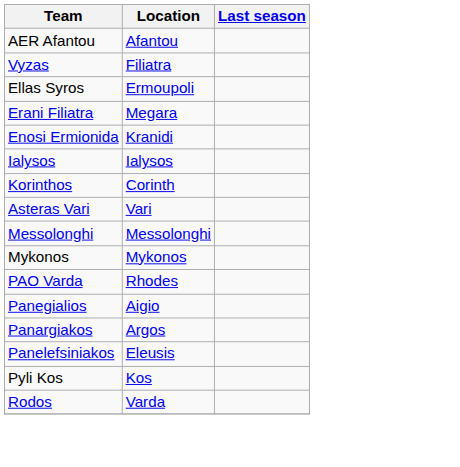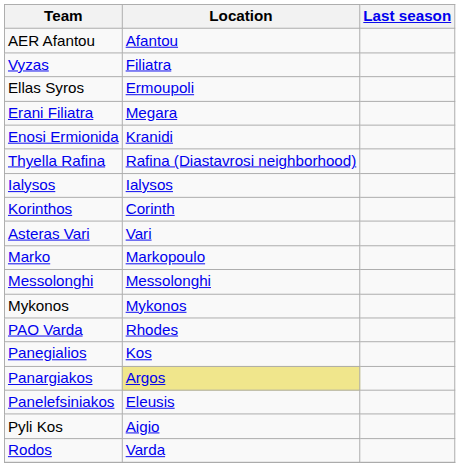+ row: Thyella Rafina | Rafina (Diastavrosi neighborhood)
+ row: Marko | Markopoulo
Panegialios | Location: Aigio -> Kos
Panargiakos | Location: no background -> khaki background
Pyli Kos | Location: Kos -> Aigio
